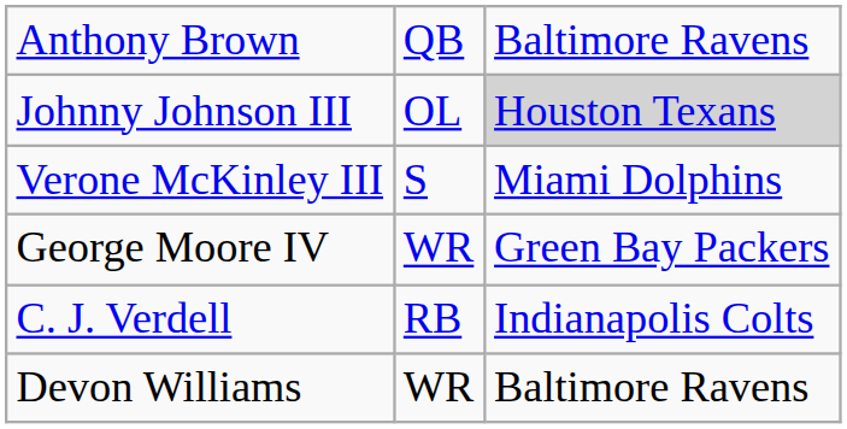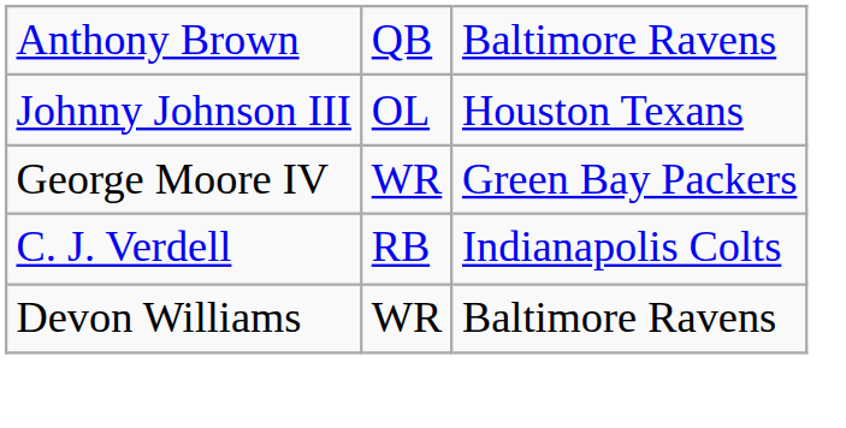Johnny Johnson III | column 3: lightgrey background -> no background
- row: Verone McKinley III | S | Miami Dolphins
